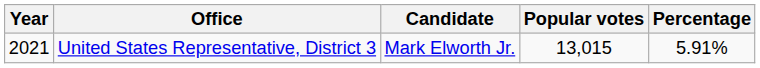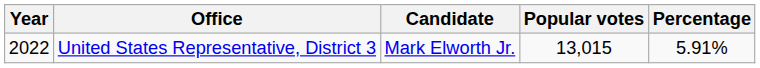United States Representative, District 3 | Year: 2021 -> 2022
